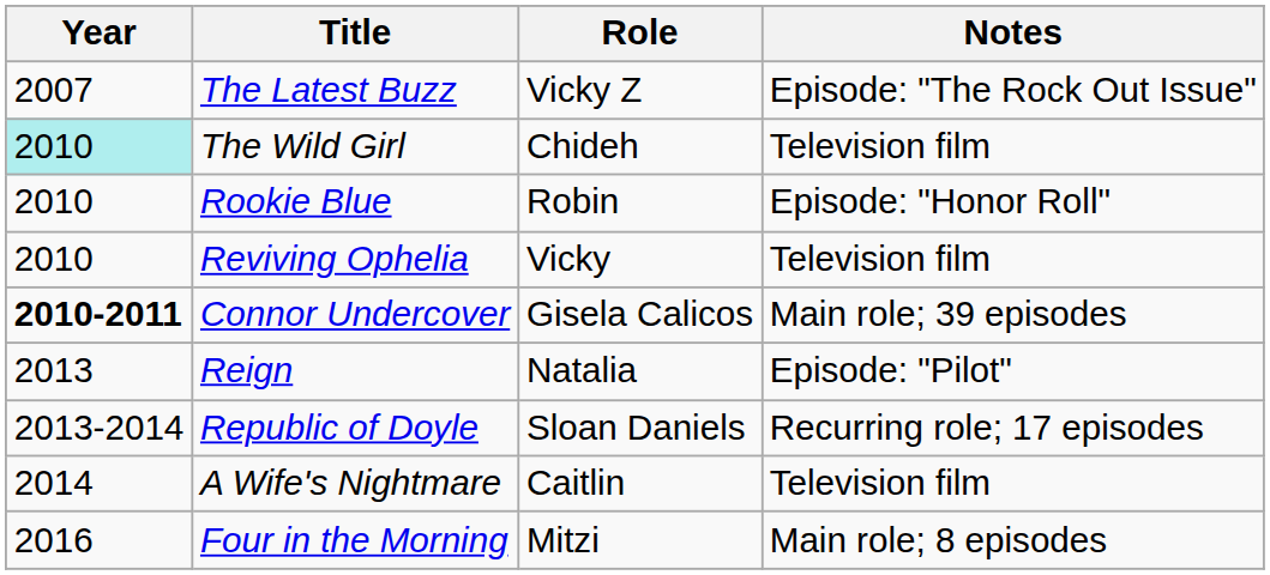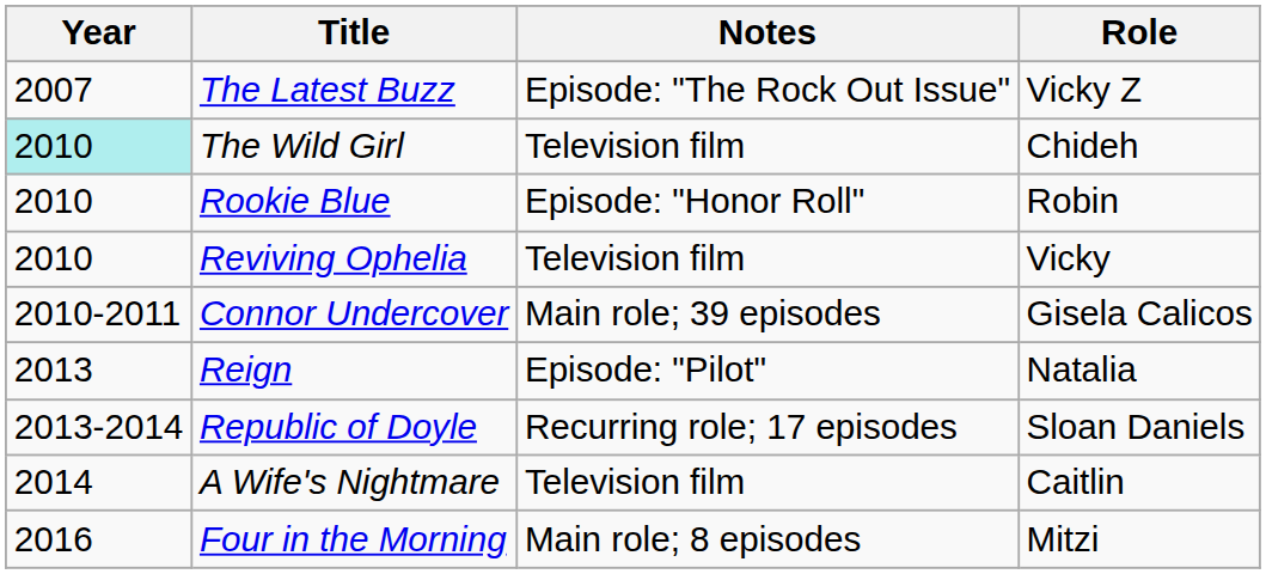columns swapped: Role <-> Notes
Connor Undercover | Year: bold -> normal
